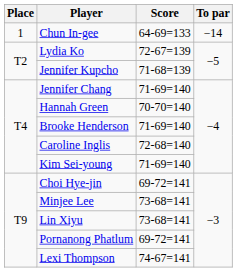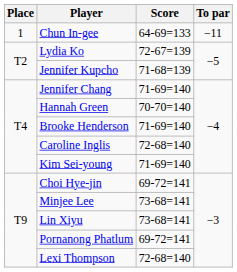Chun In-gee | To par: −14 -> −11
Lexi Thompson | Score: 74-67=141 -> 72-68=140
